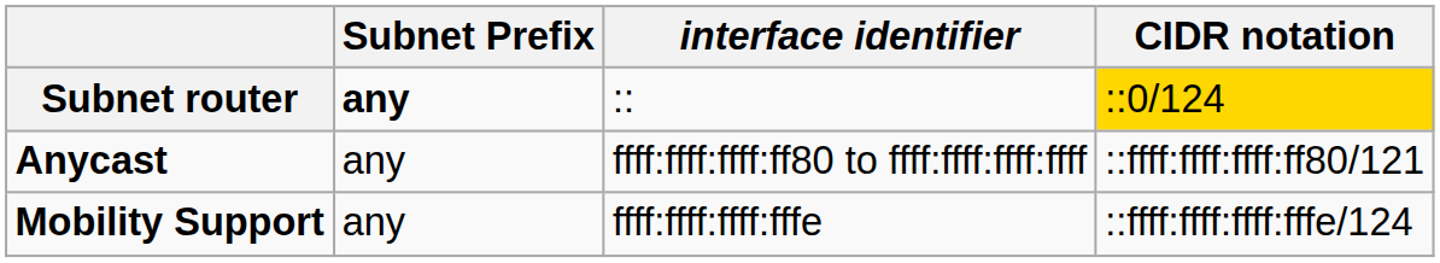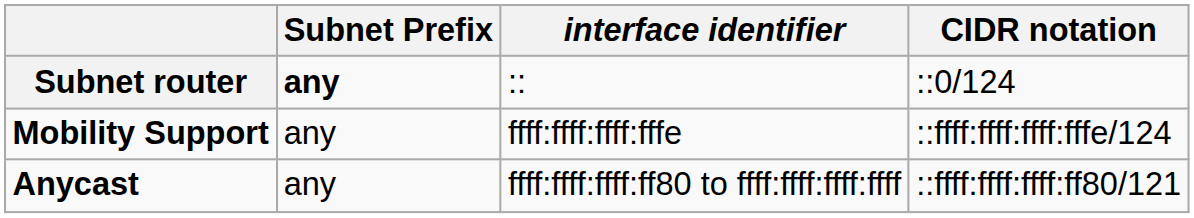Subnet router | CIDR notation: gold background -> no background
rows swapped: Anycast <-> Mobility Support
